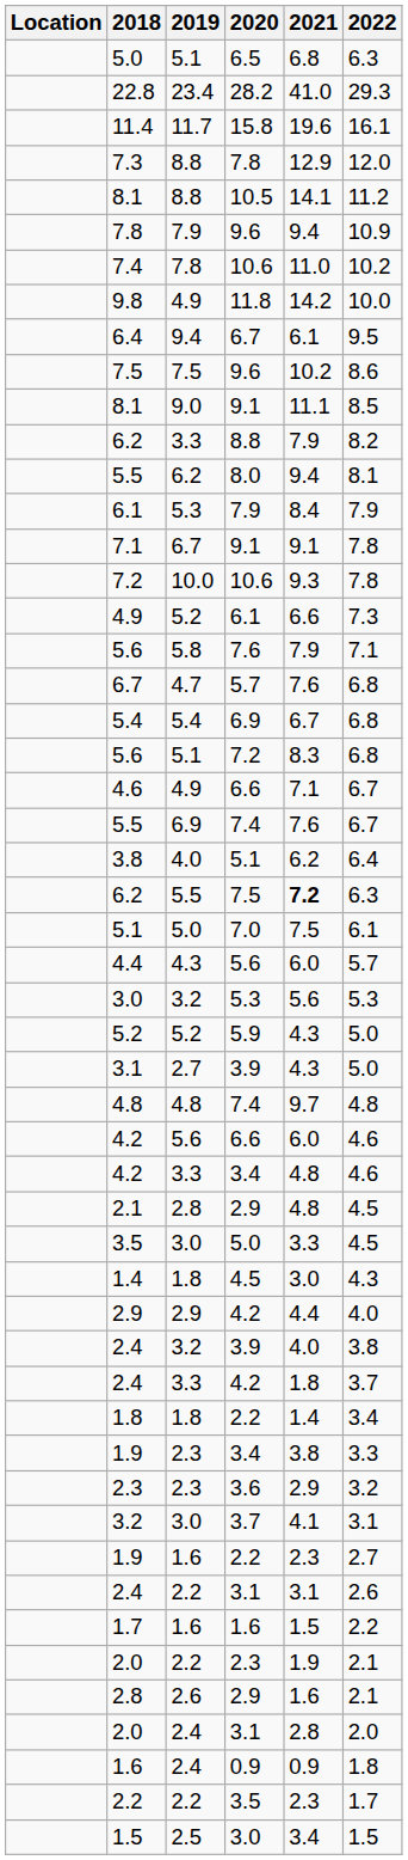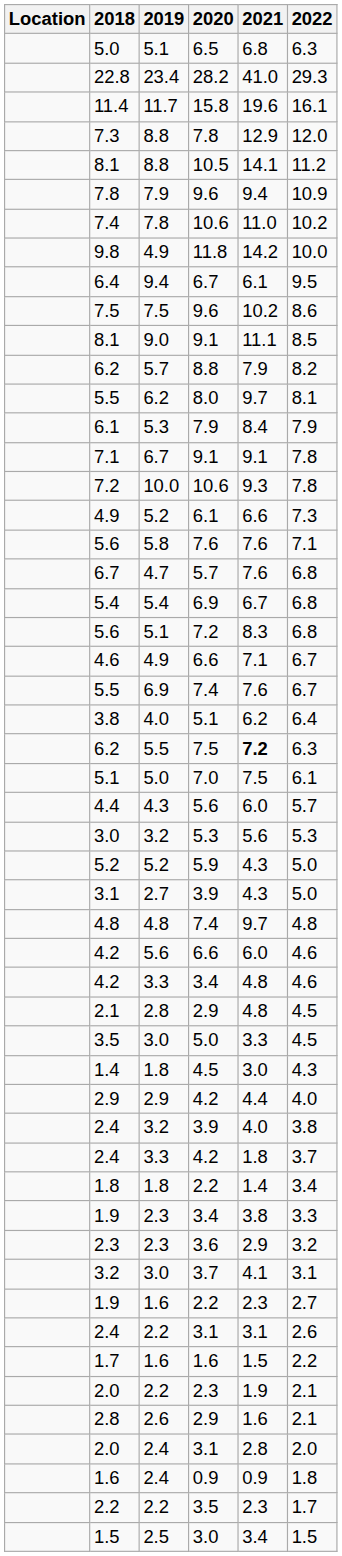6.2 / 8.8 | 2019: 3.3 -> 5.7
5.5 / 8.0 | 2021: 9.4 -> 9.7
5.6 / 7.6 | 2021: 7.9 -> 7.6
